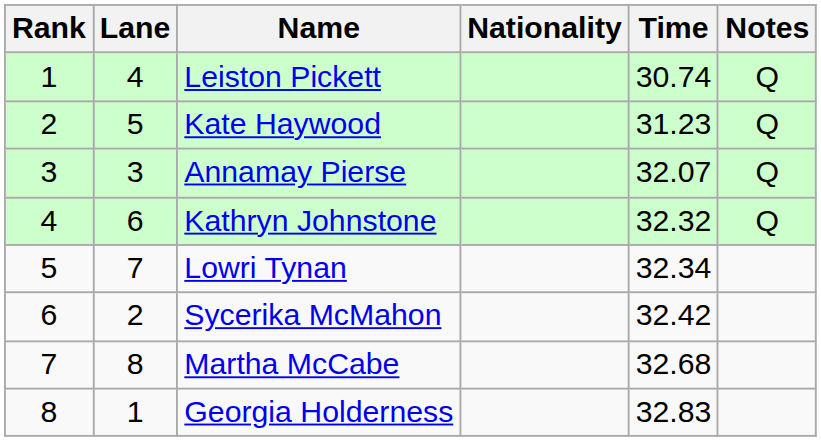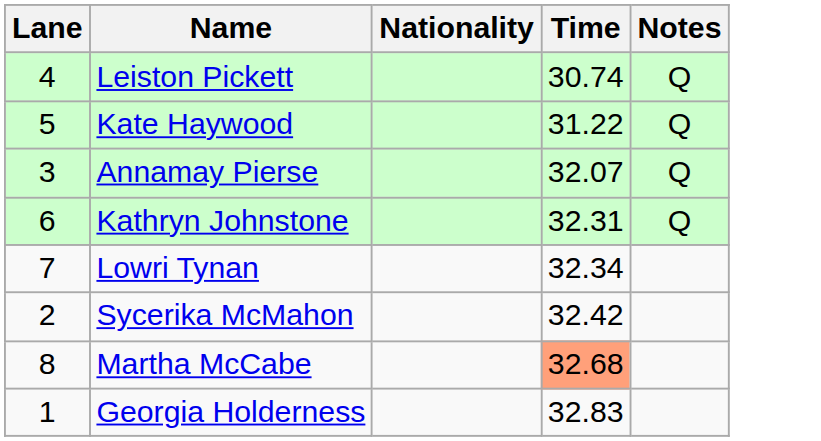- column: Rank | 1 | 2 | 3 | 4 | 5 | 6 | 7 | 8
Kate Haywood | Time: 31.23 -> 31.22
Kathryn Johnstone | Time: 32.32 -> 32.31
Martha McCabe | Time: no background -> lightsalmon background
